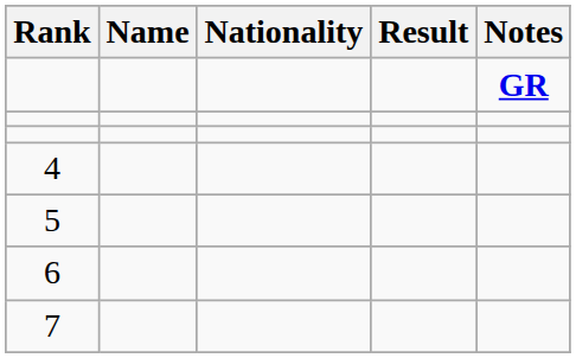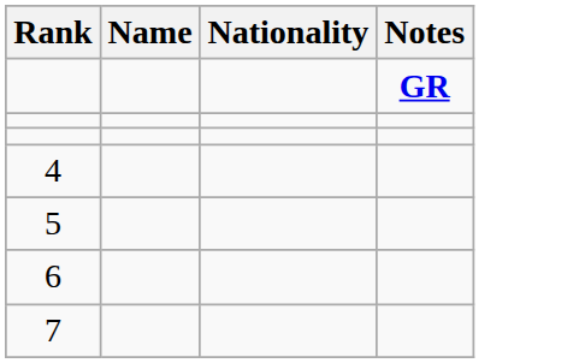- column: Result
